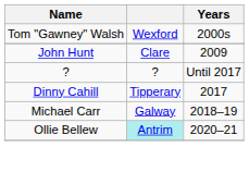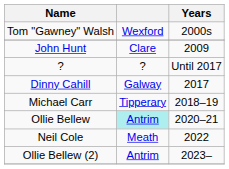Dinny Cahill | column 2: Tipperary -> Galway
Michael Carr | column 2: Galway -> Tipperary
+ row: Neil Cole | Meath | 2022
+ row: Ollie Bellew (2) | Antrim | 2023–
